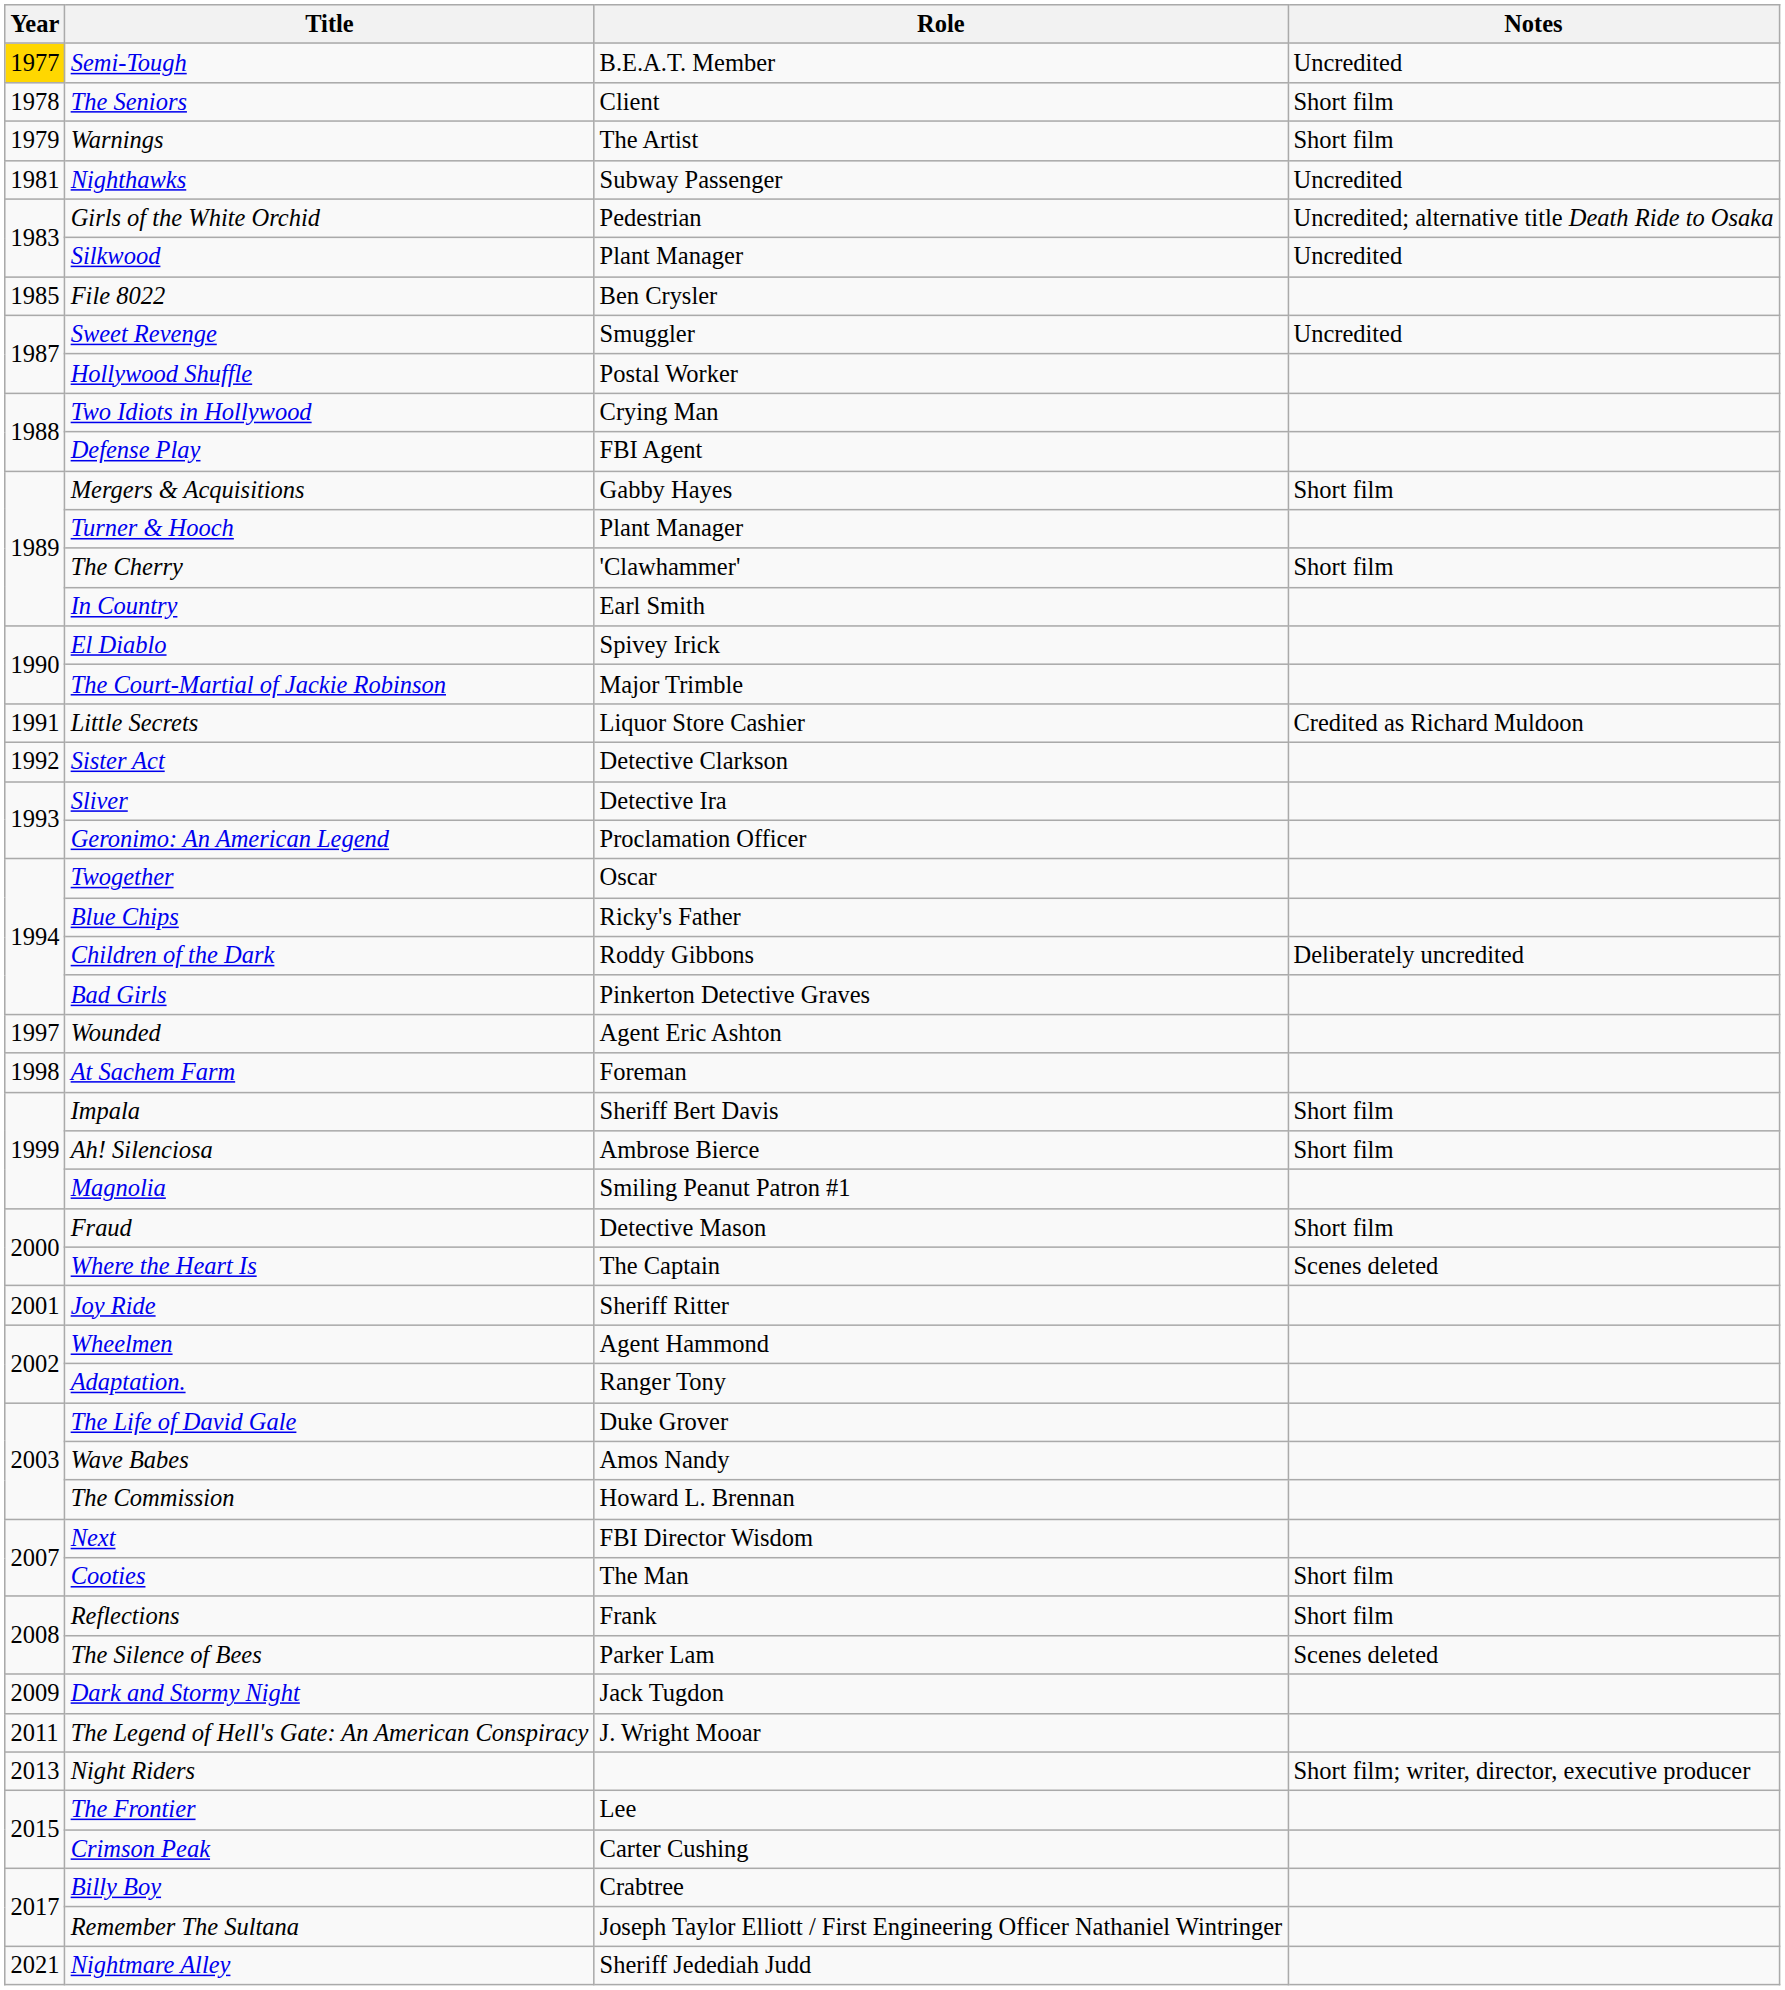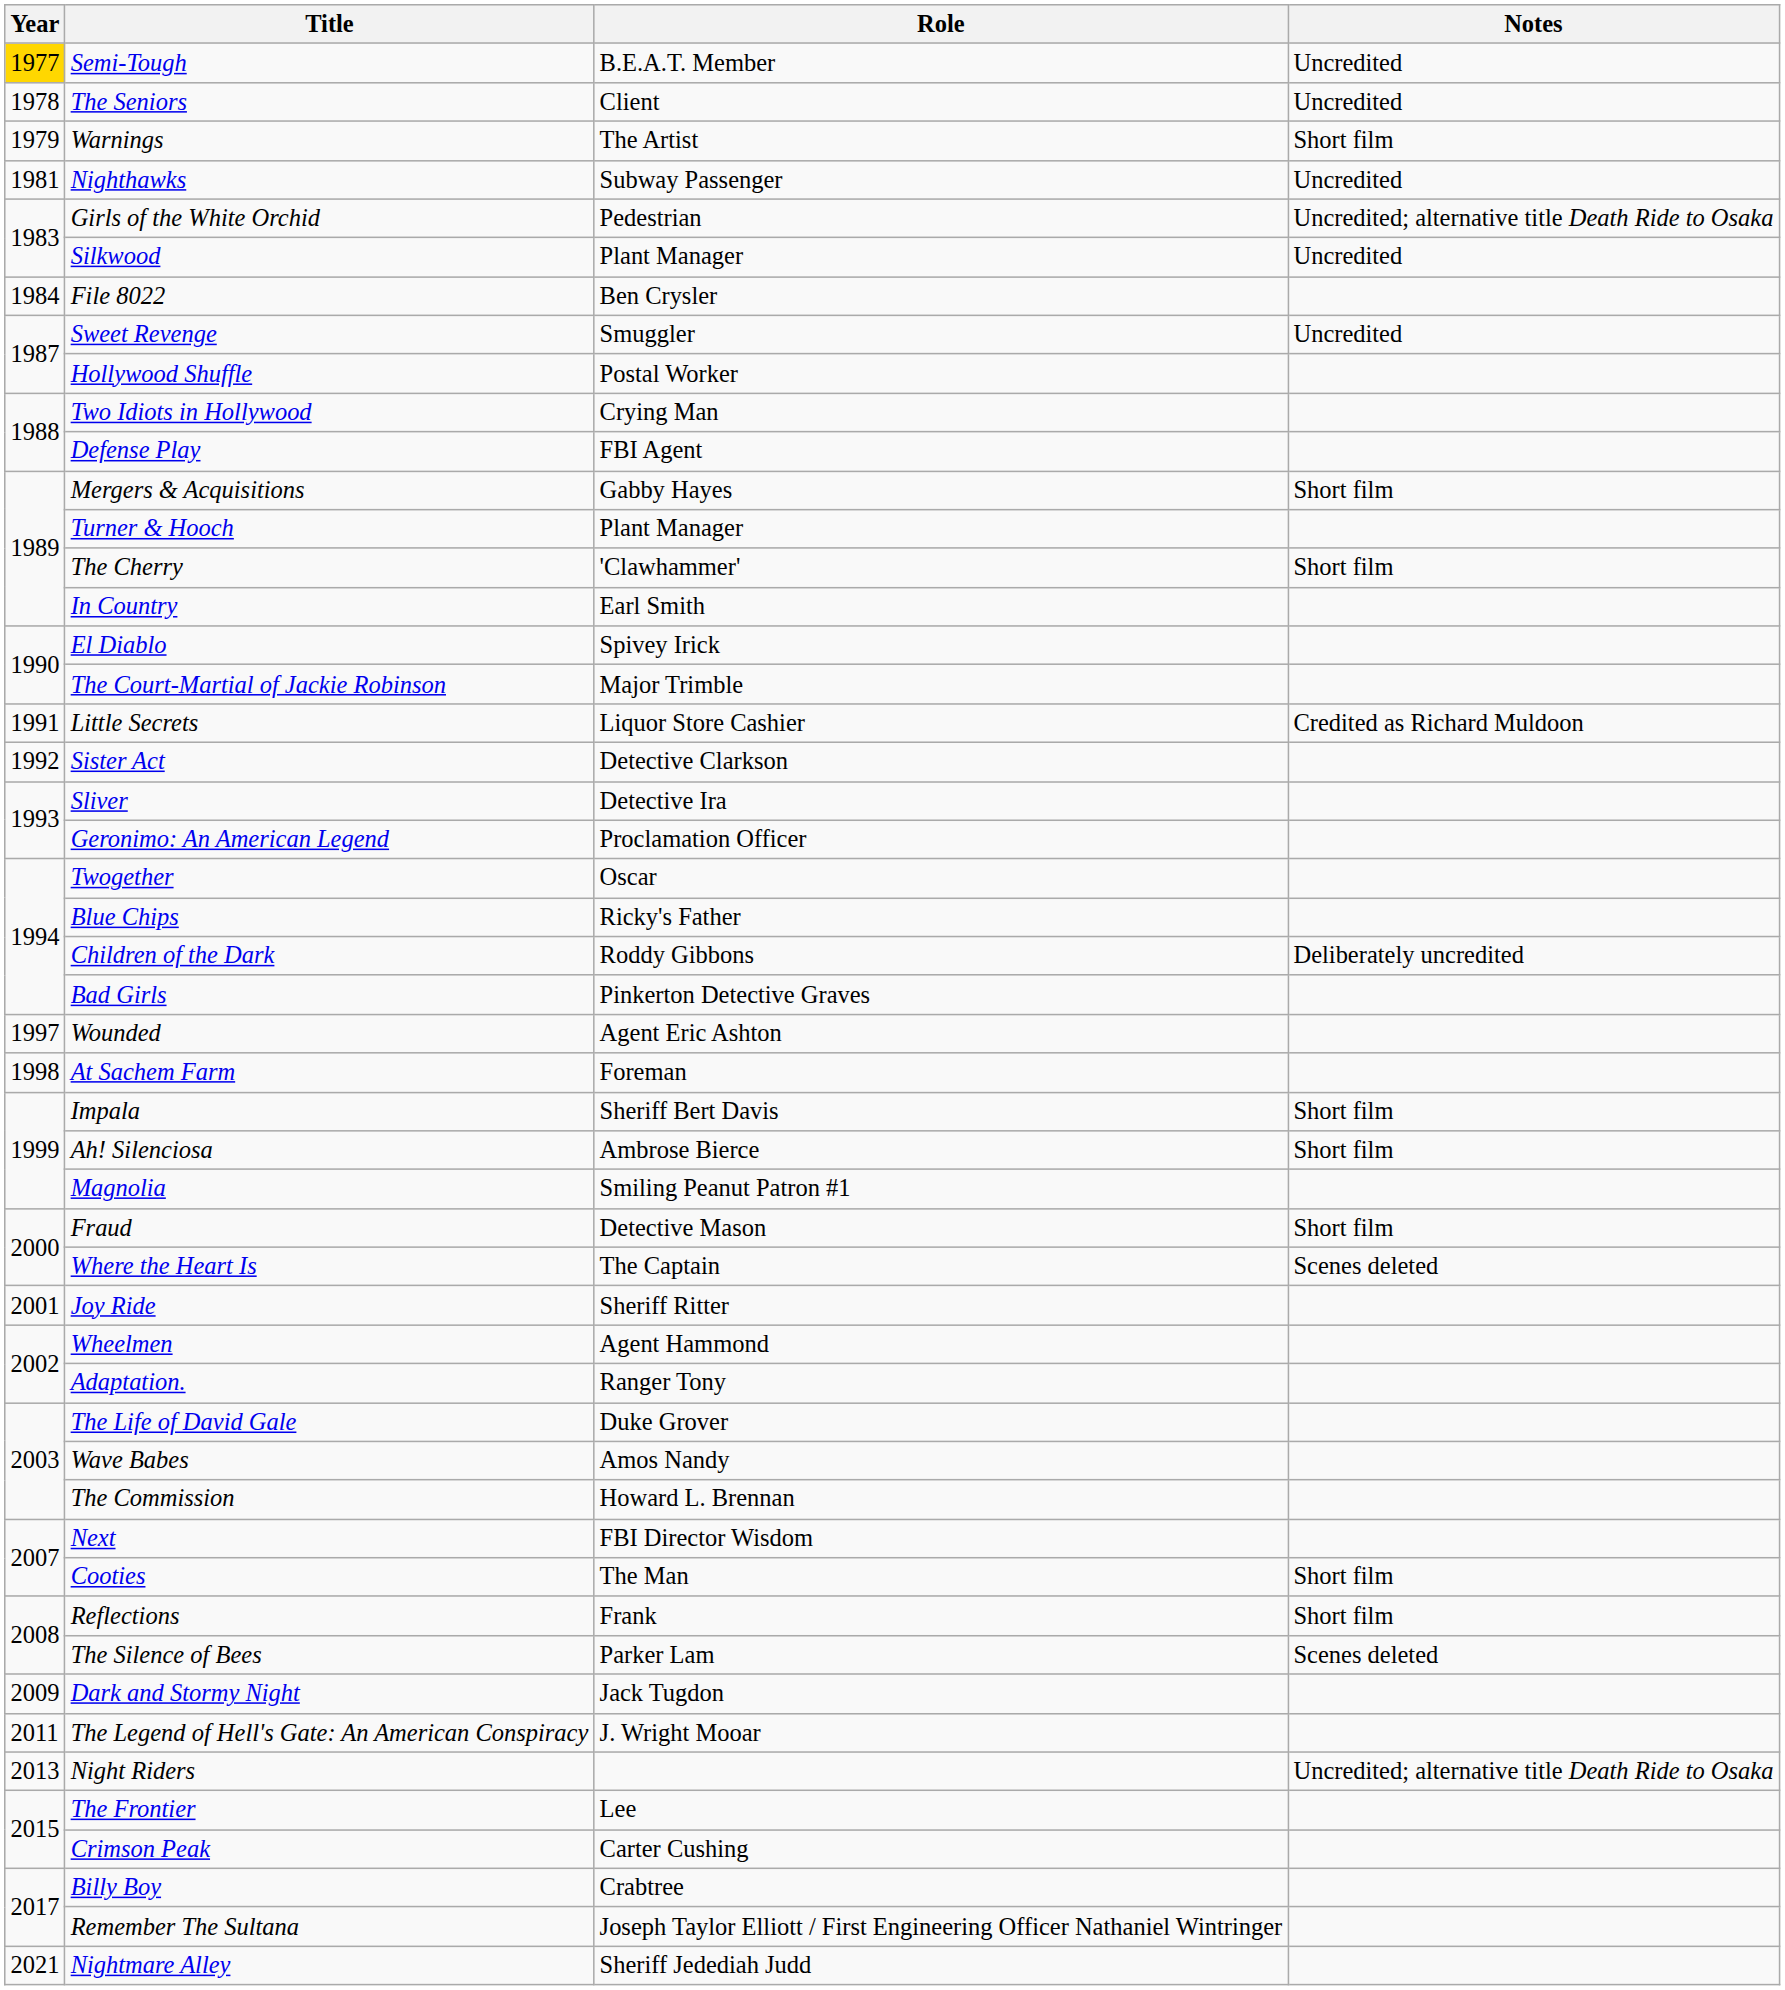The Seniors | Notes: Short film -> Uncredited
File 8022 | Year: 1985 -> 1984
Night Riders | Notes: Short film; writer, director, executive producer -> Uncredited; alternative title Death Ride to Osaka
